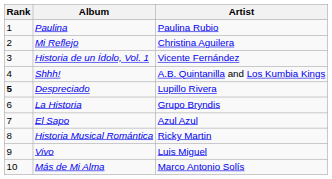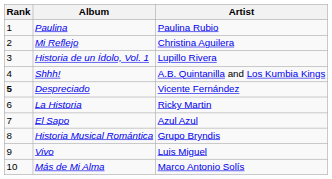Historia de un Ídolo, Vol. 1 | Artist: Vicente Fernández -> Lupillo Rivera
Despreciado | Artist: Lupillo Rivera -> Vicente Fernández
La Historia | Artist: Grupo Bryndis -> Ricky Martin
Historia Musical Romántica | Artist: Ricky Martin -> Grupo Bryndis
